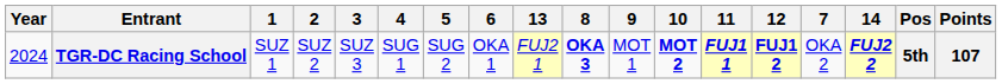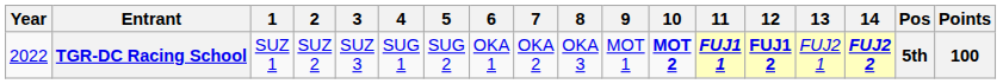columns swapped: 7 <-> 13
TGR-DC Racing School | Year: 2024 -> 2022
TGR-DC Racing School | 8: bold -> normal
TGR-DC Racing School | Points: 107 -> 100
